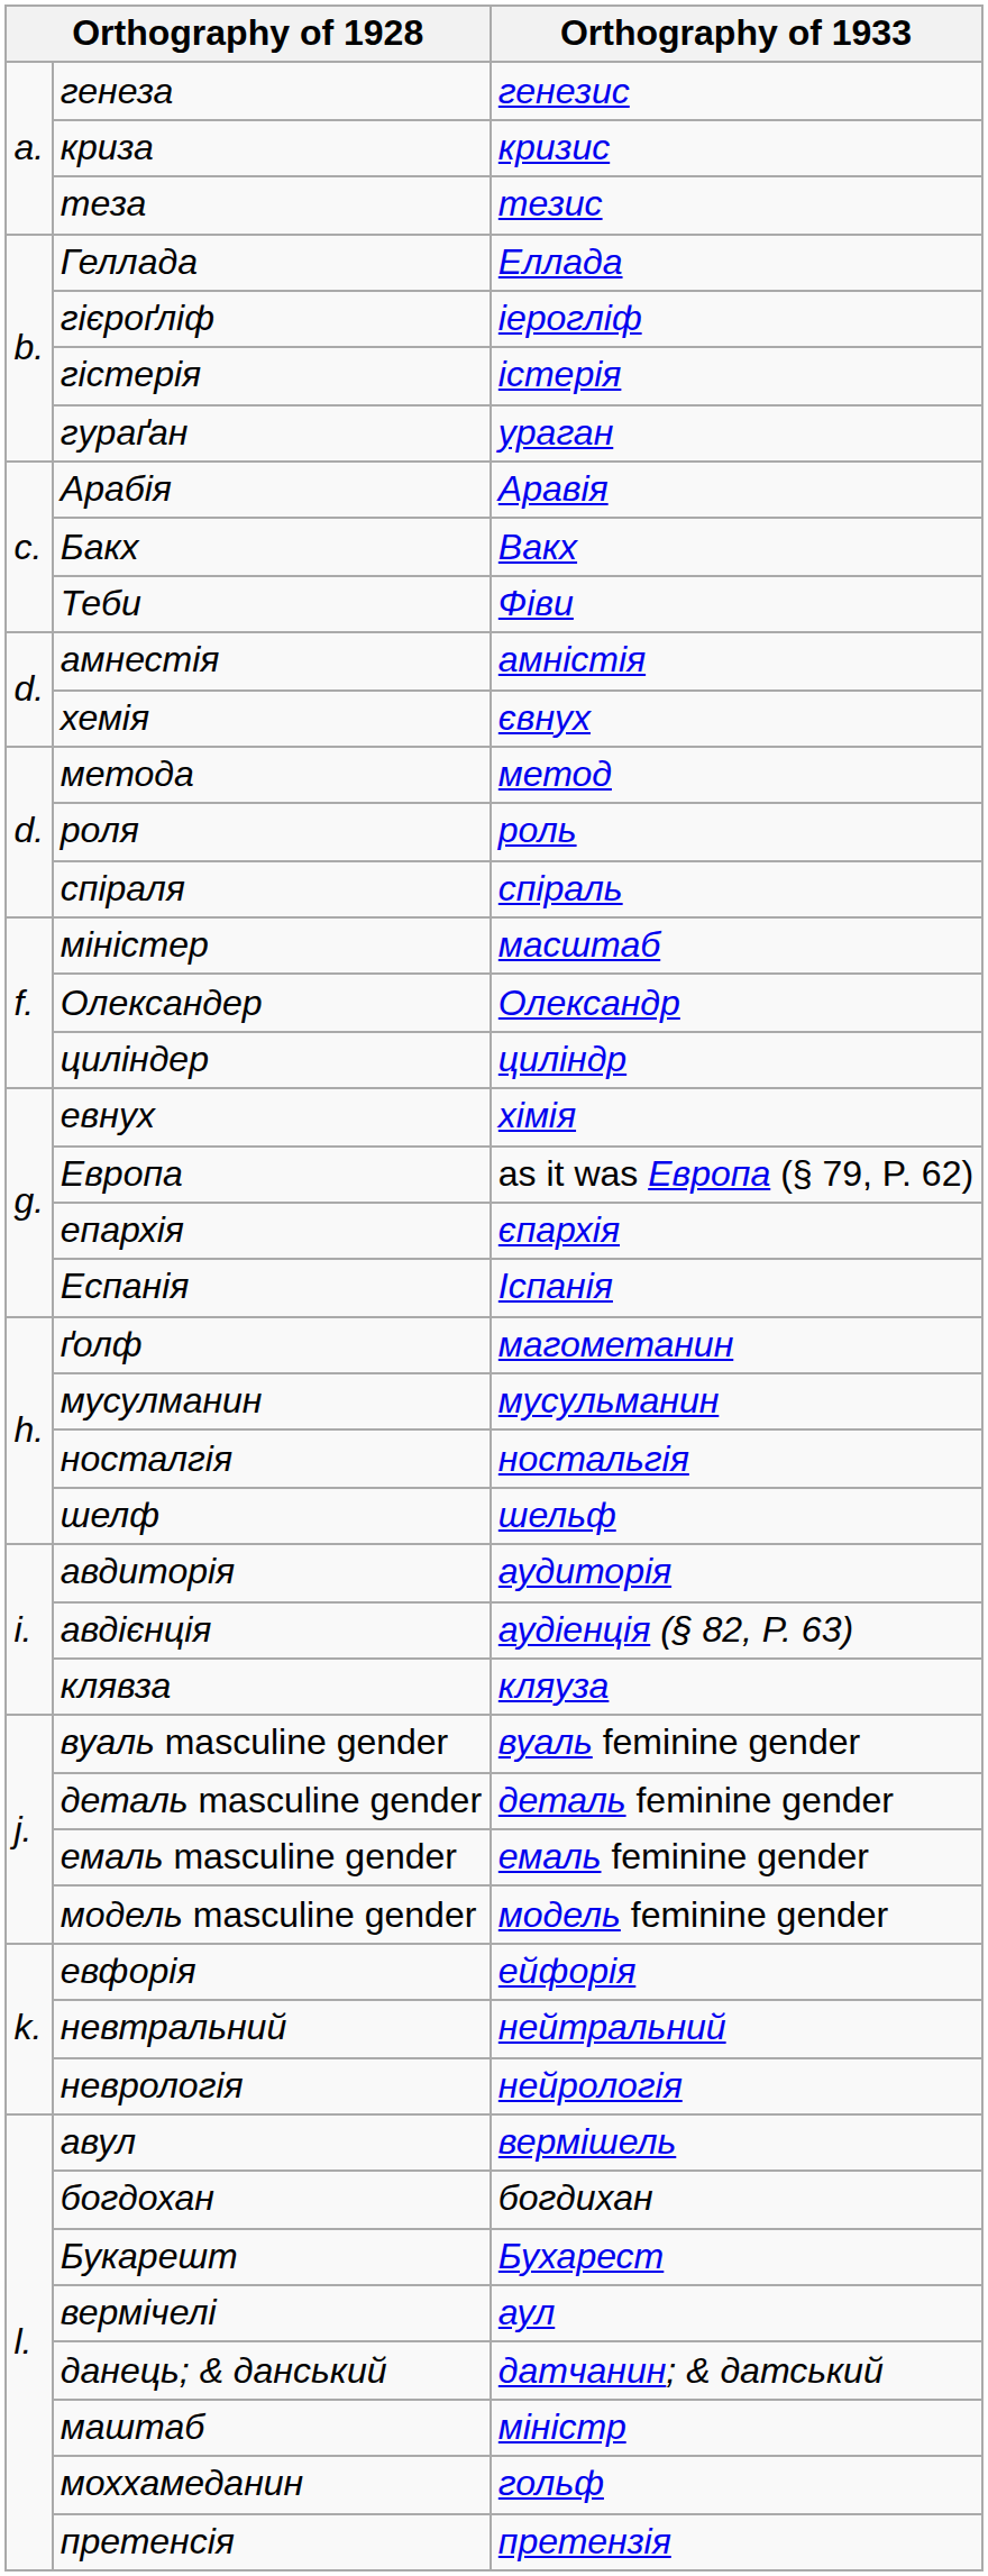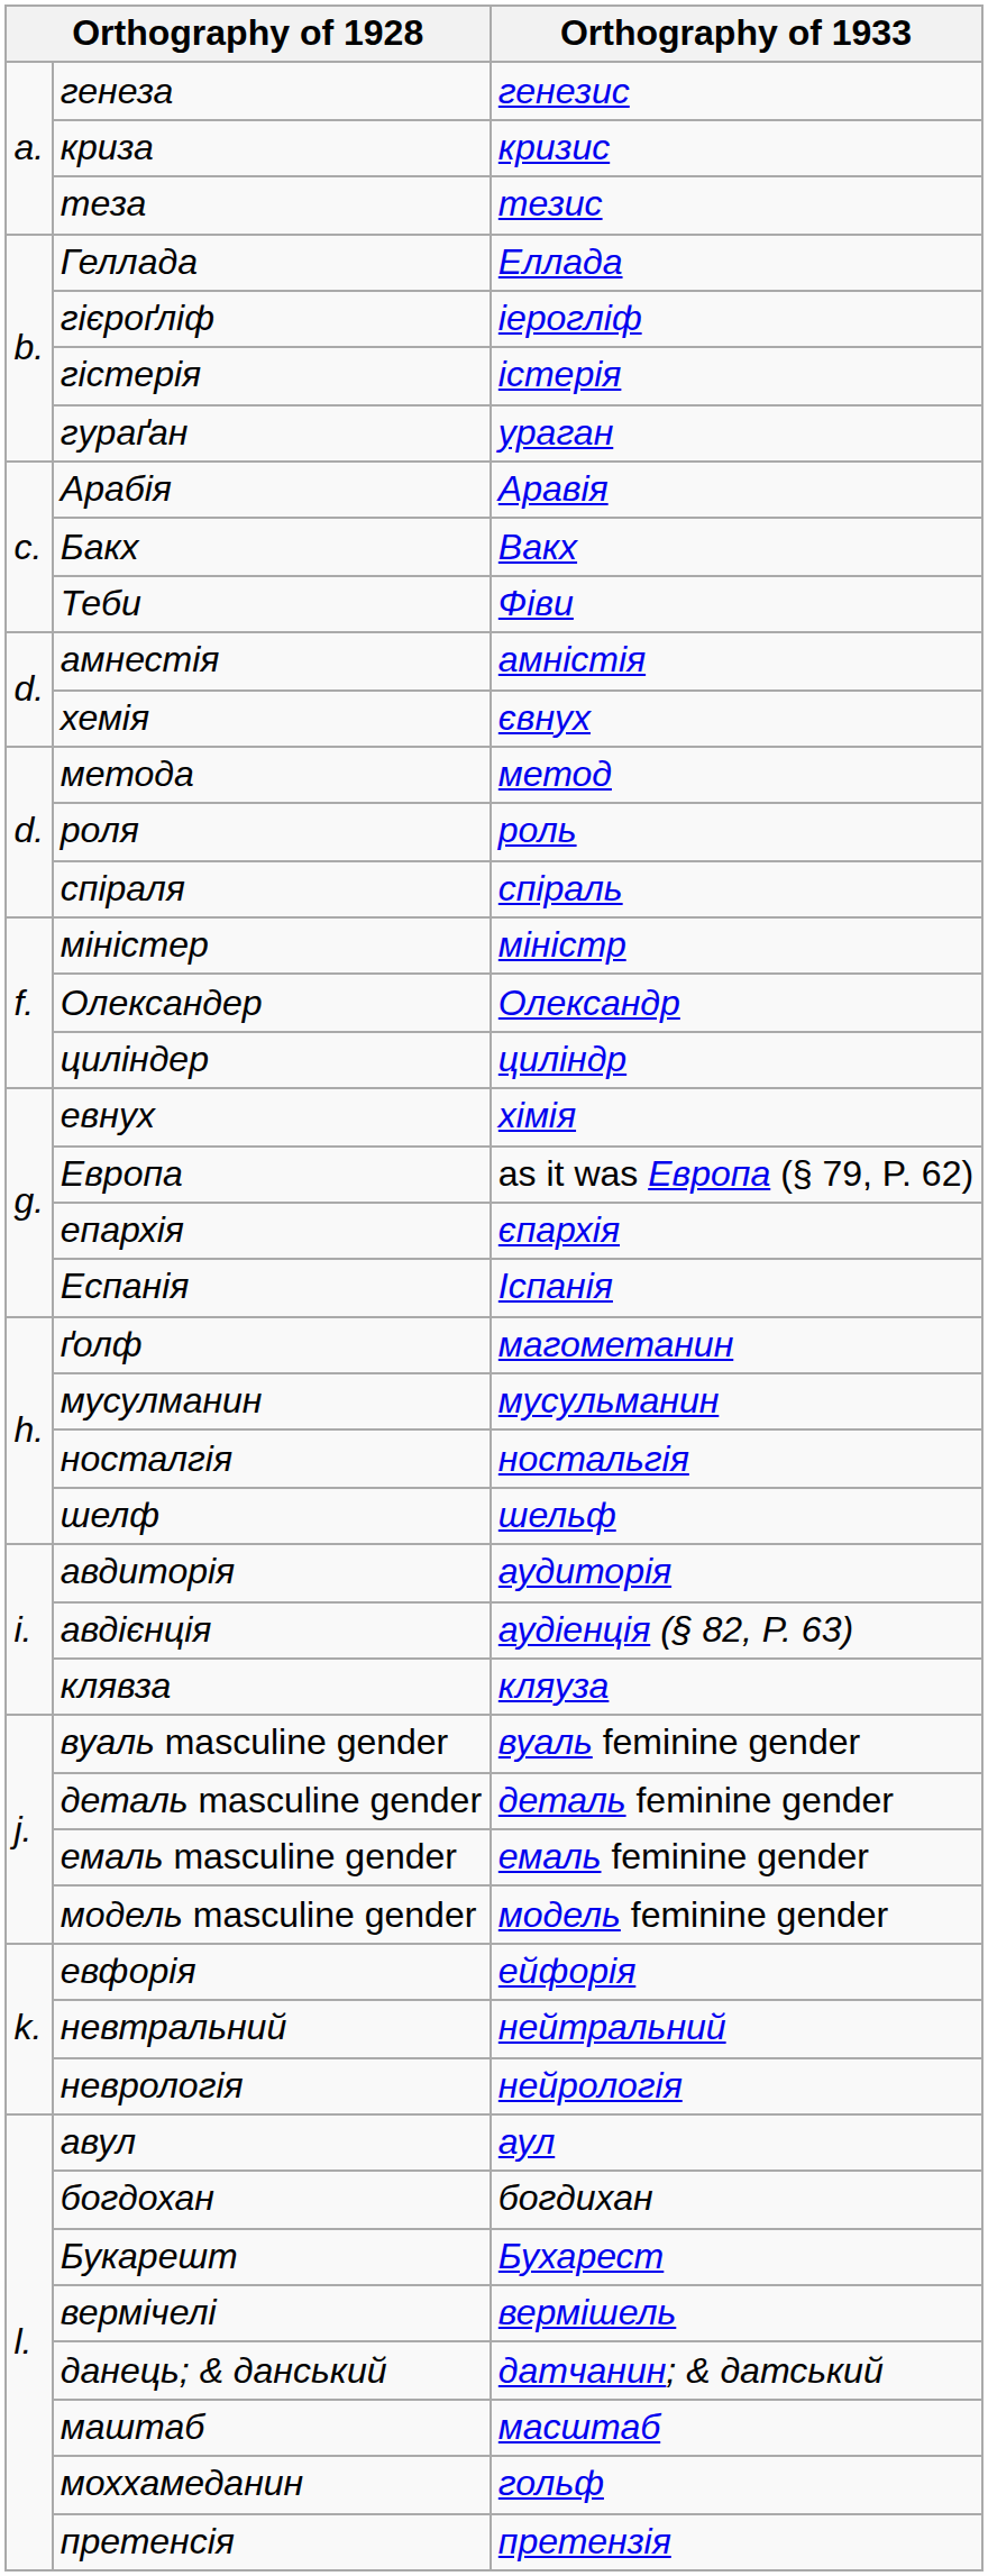міністер | Orthography of 1933: масштаб -> міністр
авул | Orthography of 1933: вермішель -> аул
вермічелі | Orthography of 1933: аул -> вермішель
маштаб | Orthography of 1933: міністр -> масштаб
